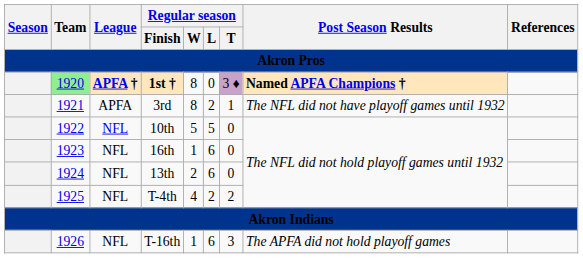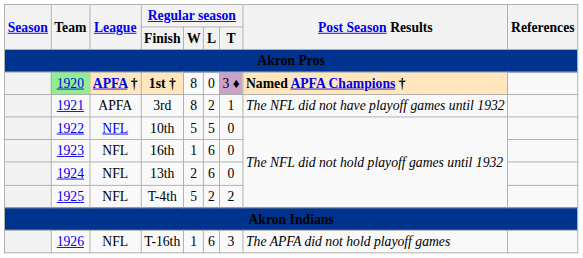T-4th | Regular season / W: 4 -> 5
